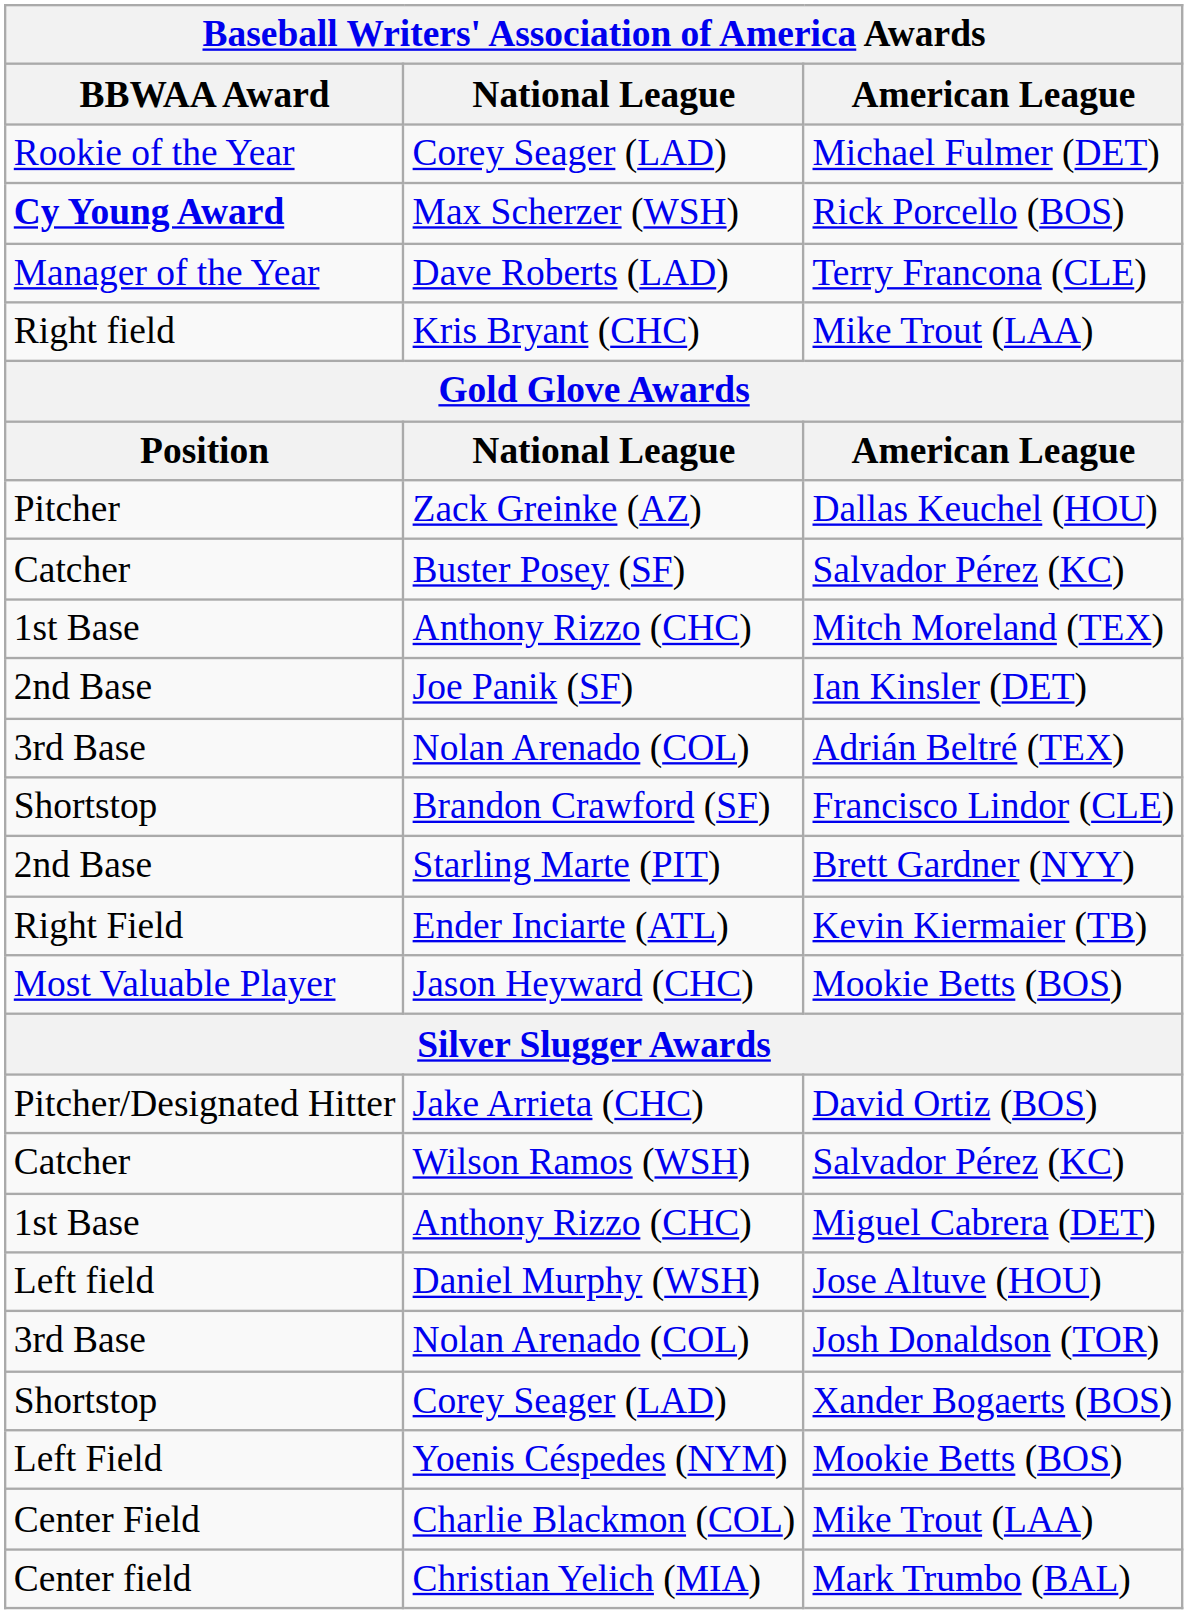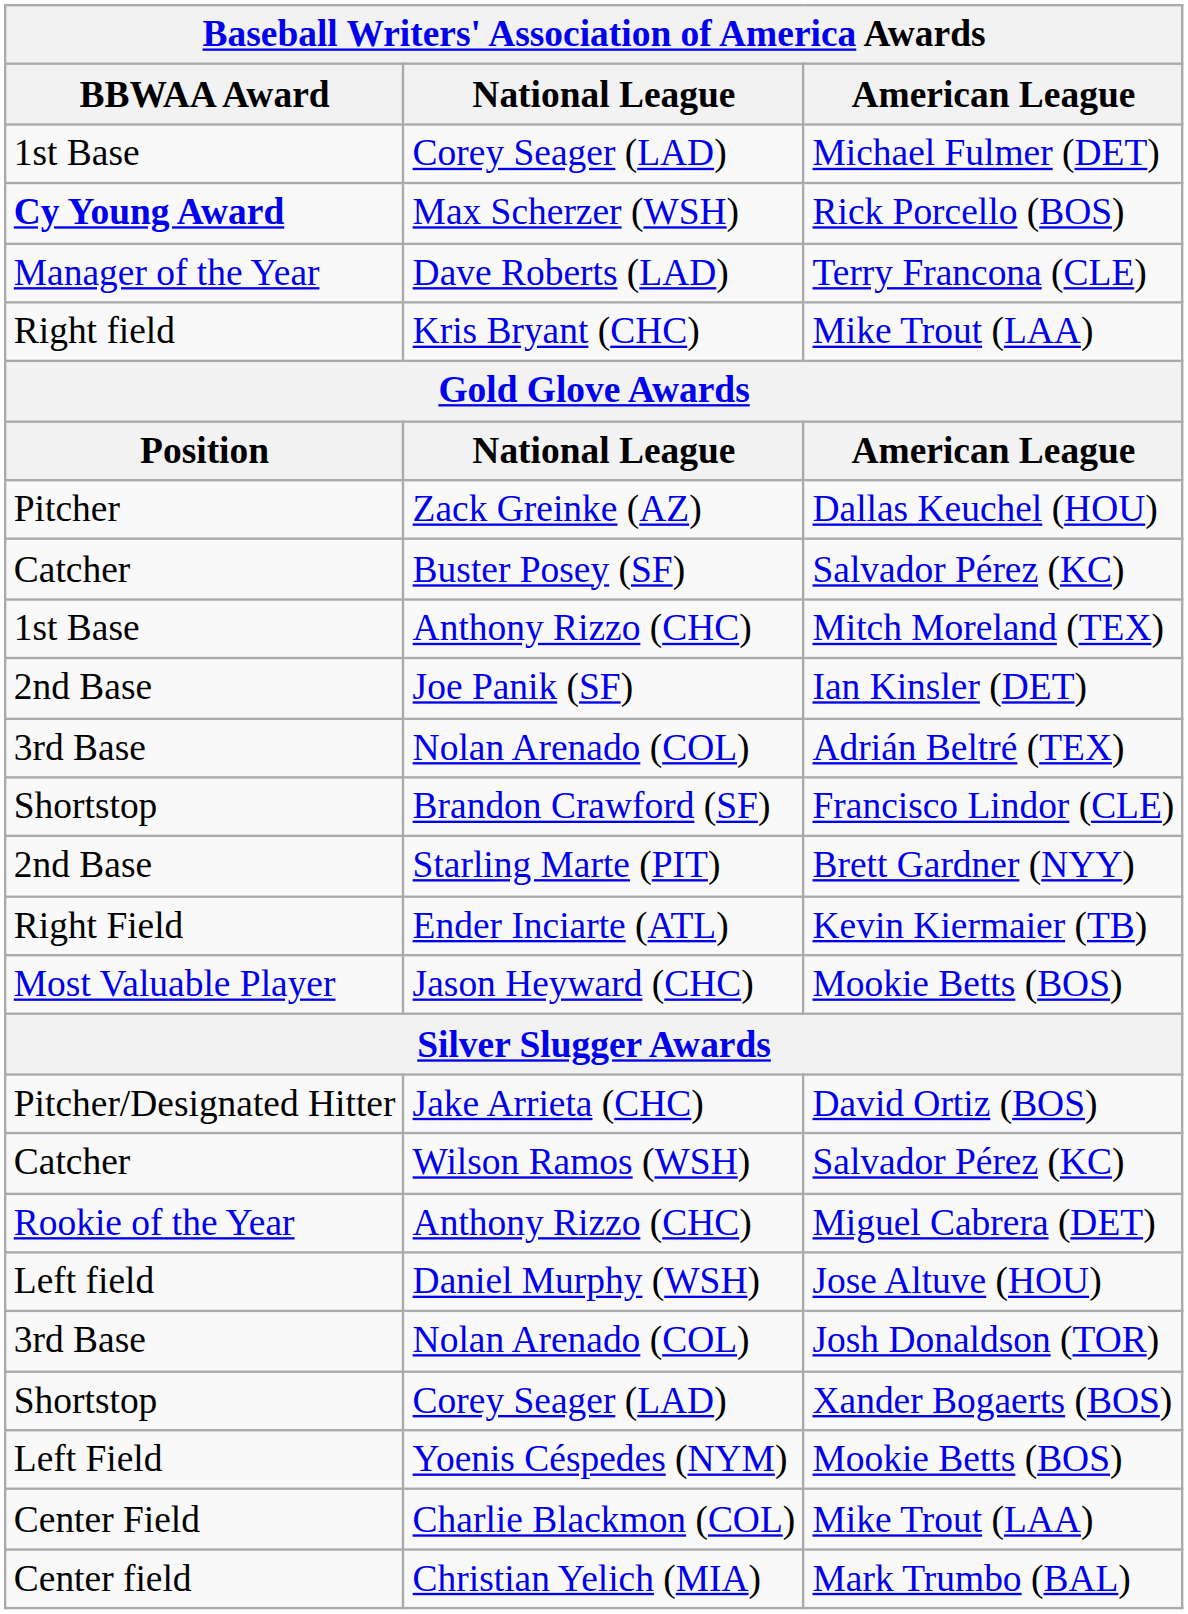Corey Seager (LAD) / Michael Fulmer (DET) | BBWAA Award: Rookie of the Year -> 1st Base
Anthony Rizzo (CHC) / Miguel Cabrera (DET) | BBWAA Award: 1st Base -> Rookie of the Year
